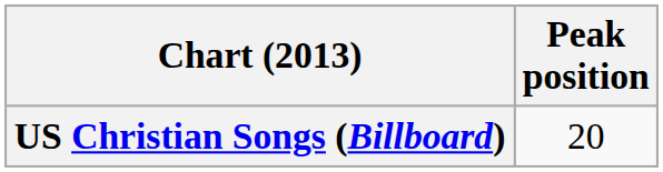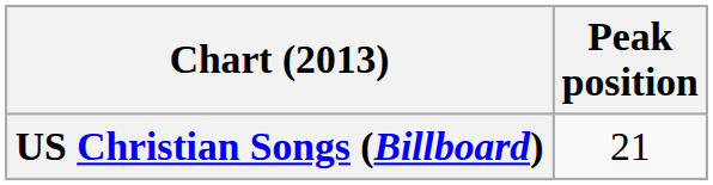US Christian Songs (Billboard) | Peak position: 20 -> 21
